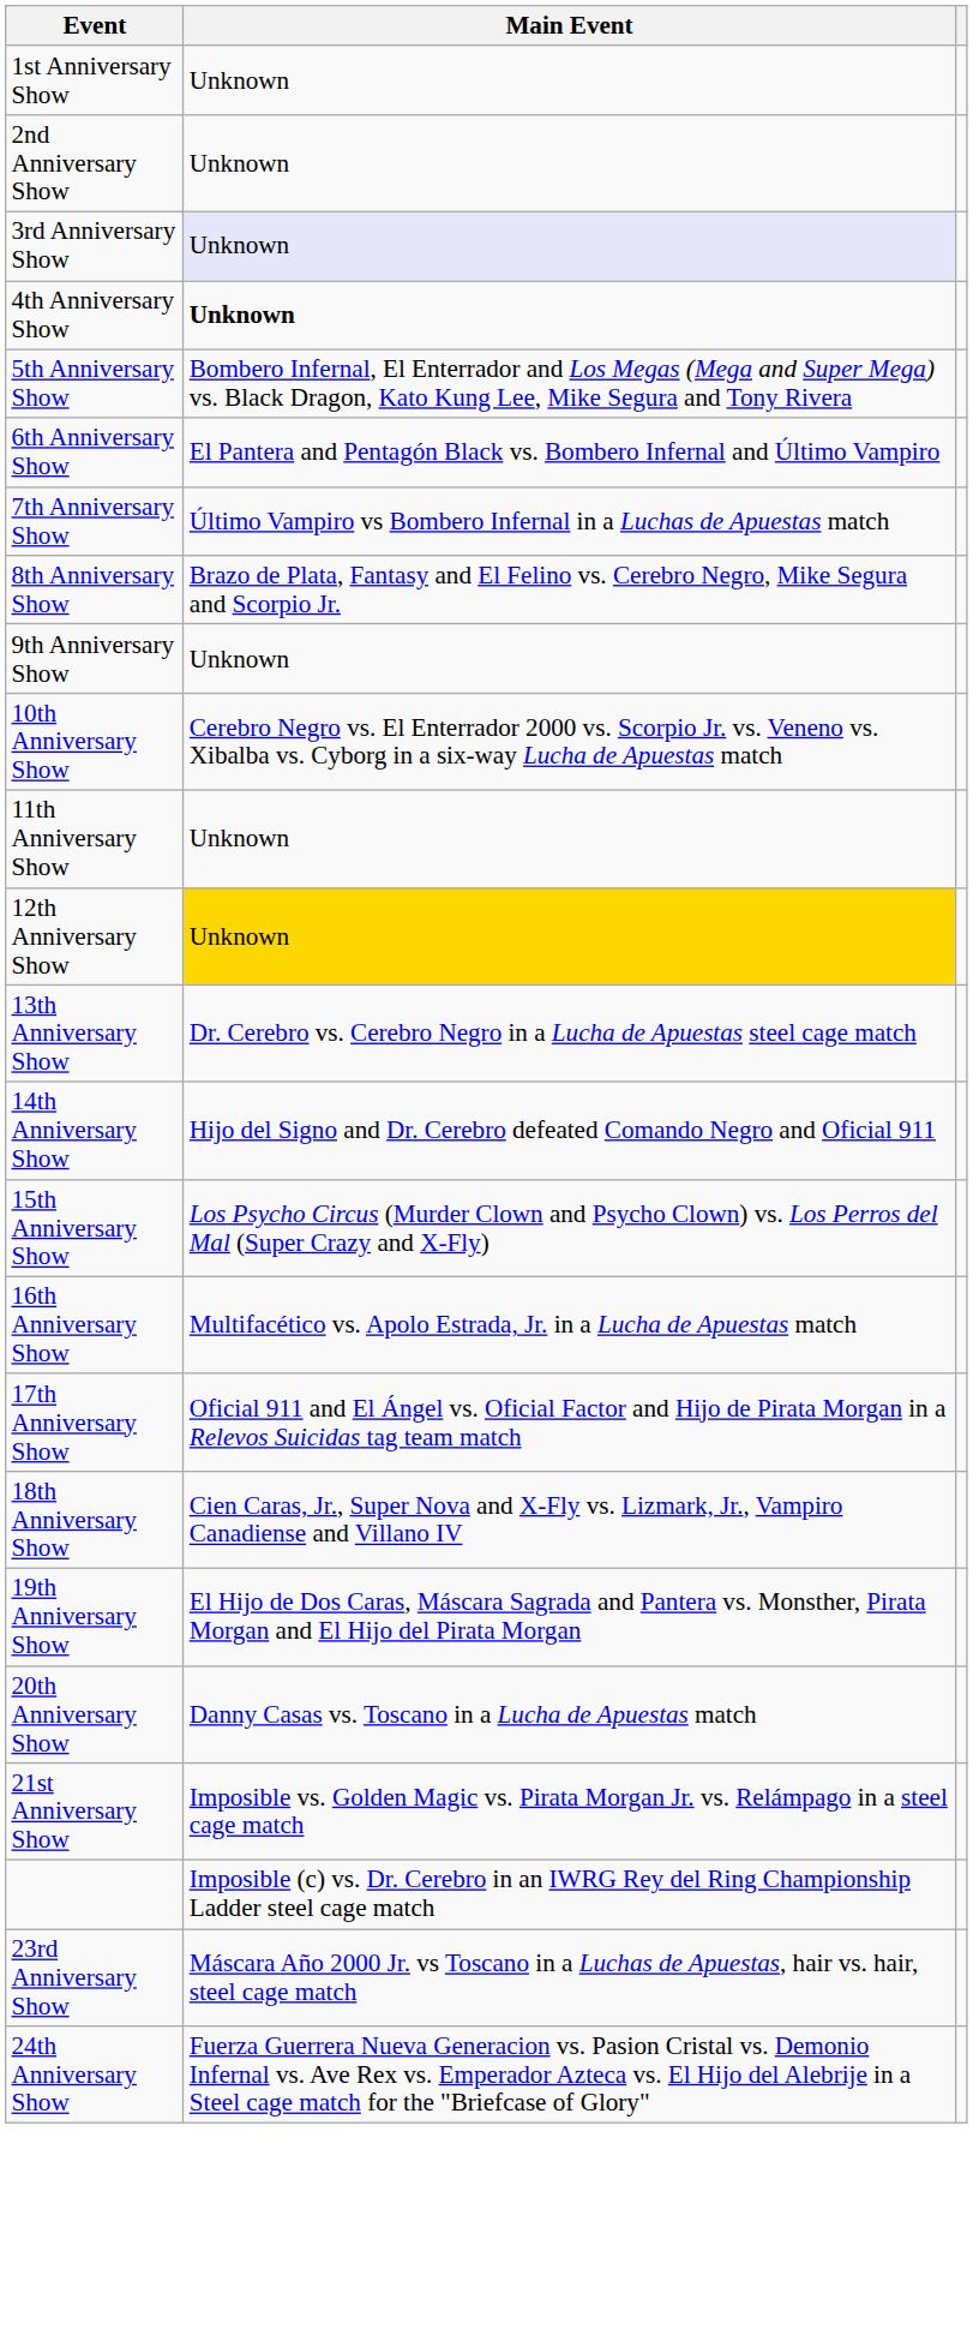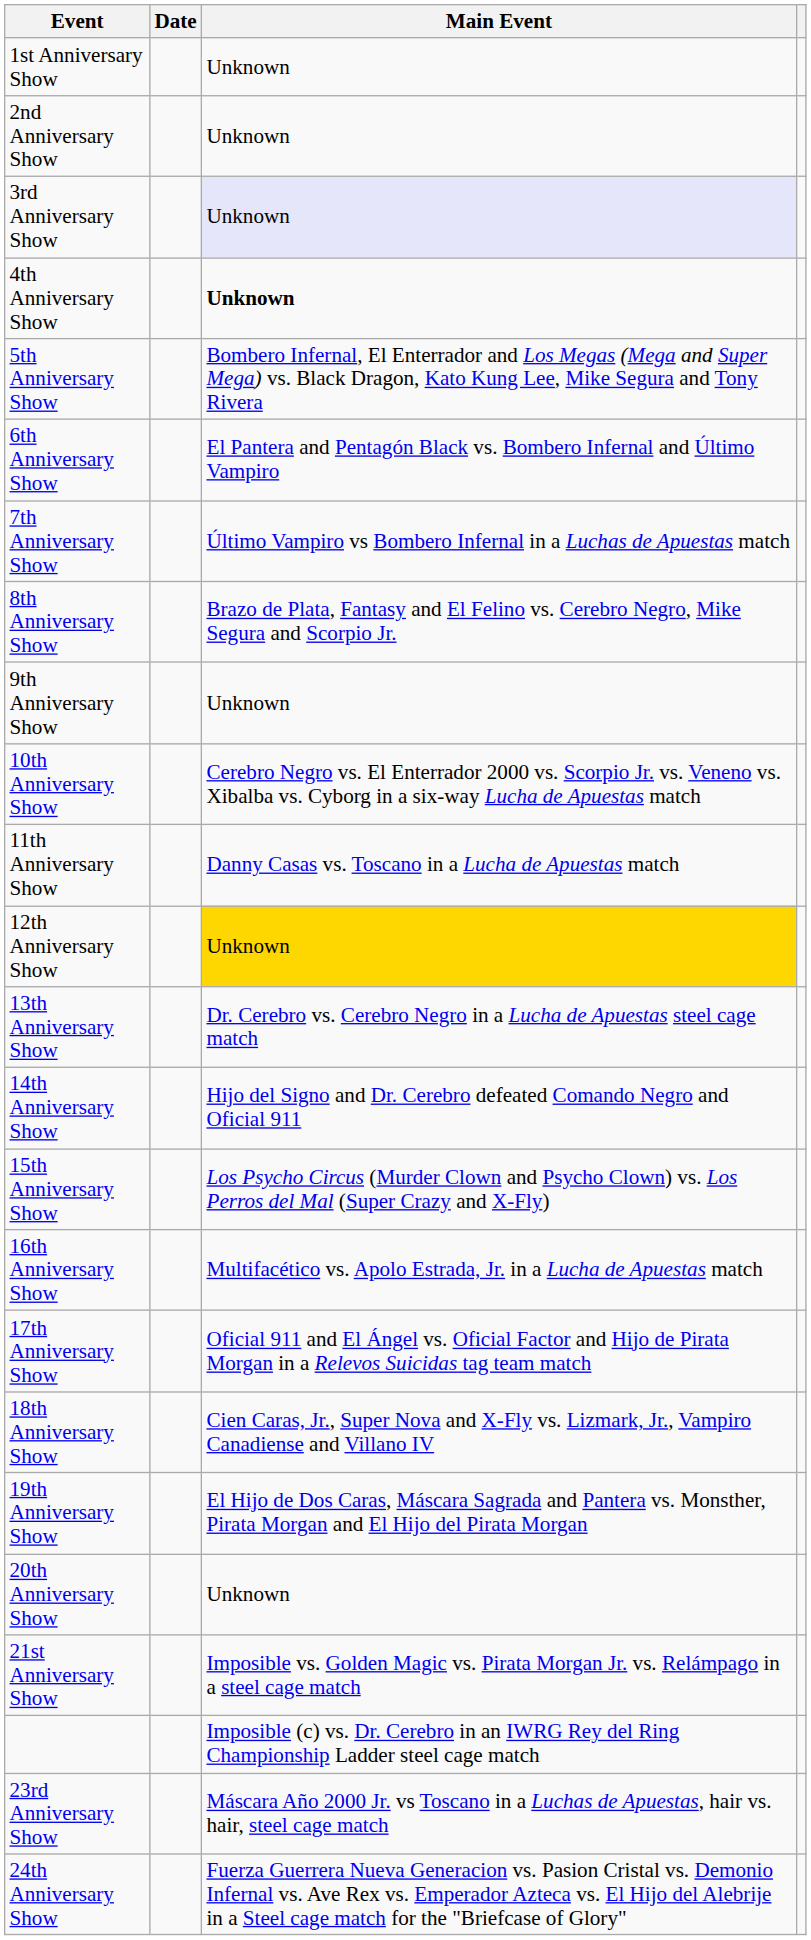+ column: Date
11th Anniversary Show | Main Event: Unknown -> Danny Casas vs. Toscano in a Lucha de Apuestas match
20th Anniversary Show | Main Event: Danny Casas vs. Toscano in a Lucha de Apuestas match -> Unknown
